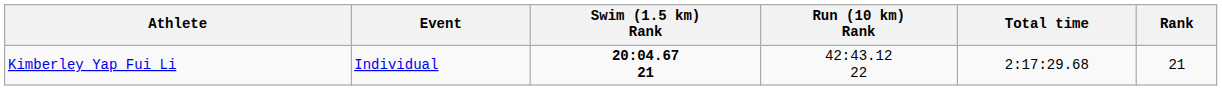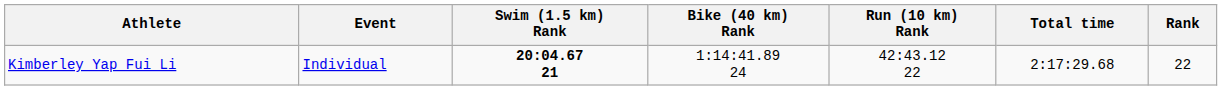+ column: Bike (40 km) Rank | 1:14:41.89 24
Kimberley Yap Fui Li | Rank: 21 -> 22
